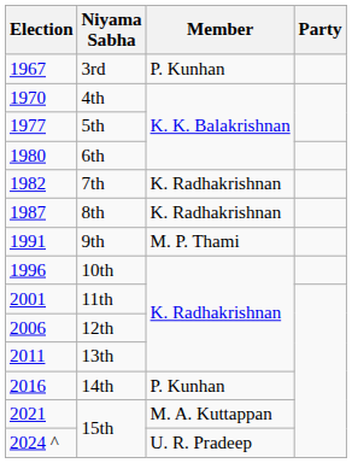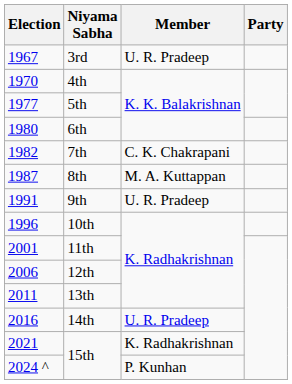3rd | Member: P. Kunhan -> U. R. Pradeep
7th | Member: K. Radhakrishnan -> C. K. Chakrapani
8th | Member: K. Radhakrishnan -> M. A. Kuttappan
9th | Member: M. P. Thami -> U. R. Pradeep
14th | Member: P. Kunhan -> U. R. Pradeep
2021 / 15th | Member: M. A. Kuttappan -> K. Radhakrishnan
2024 ^ / 15th | Member: U. R. Pradeep -> P. Kunhan
